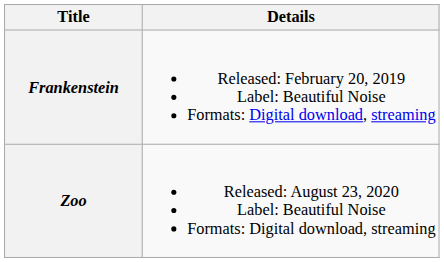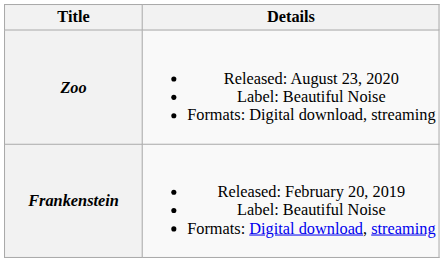rows swapped: Frankenstein <-> Zoo
